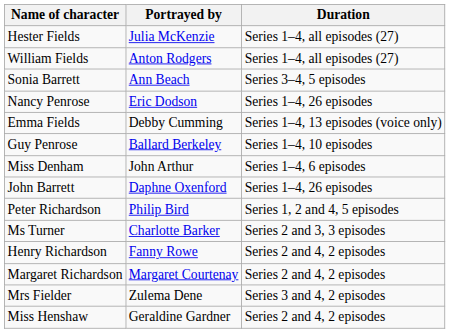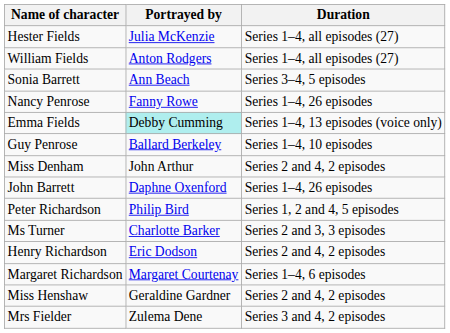Nancy Penrose | Portrayed by: Eric Dodson -> Fanny Rowe
Emma Fields | Portrayed by: no background -> paleturquoise background
Miss Denham | Duration: Series 1–4, 6 episodes -> Series 2 and 4, 2 episodes
Henry Richardson | Portrayed by: Fanny Rowe -> Eric Dodson
Margaret Richardson | Duration: Series 2 and 4, 2 episodes -> Series 1–4, 6 episodes
rows swapped: Mrs Fielder <-> Miss Henshaw
